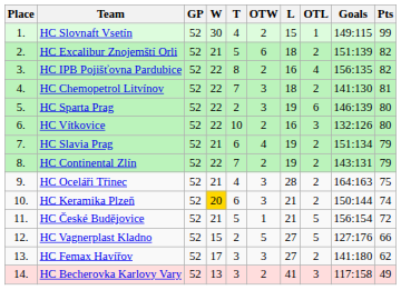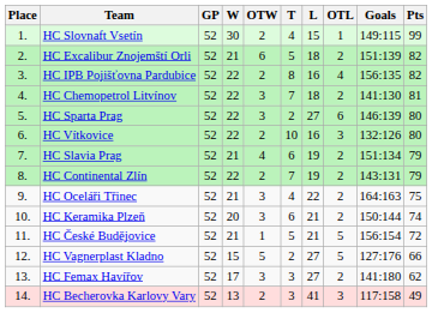columns swapped: OTW <-> T
HC Sparta Prag | L: 19 -> 27
HC Oceláři Třinec | L: 28 -> 22
HC Keramika Plzeň | W: gold background -> no background
